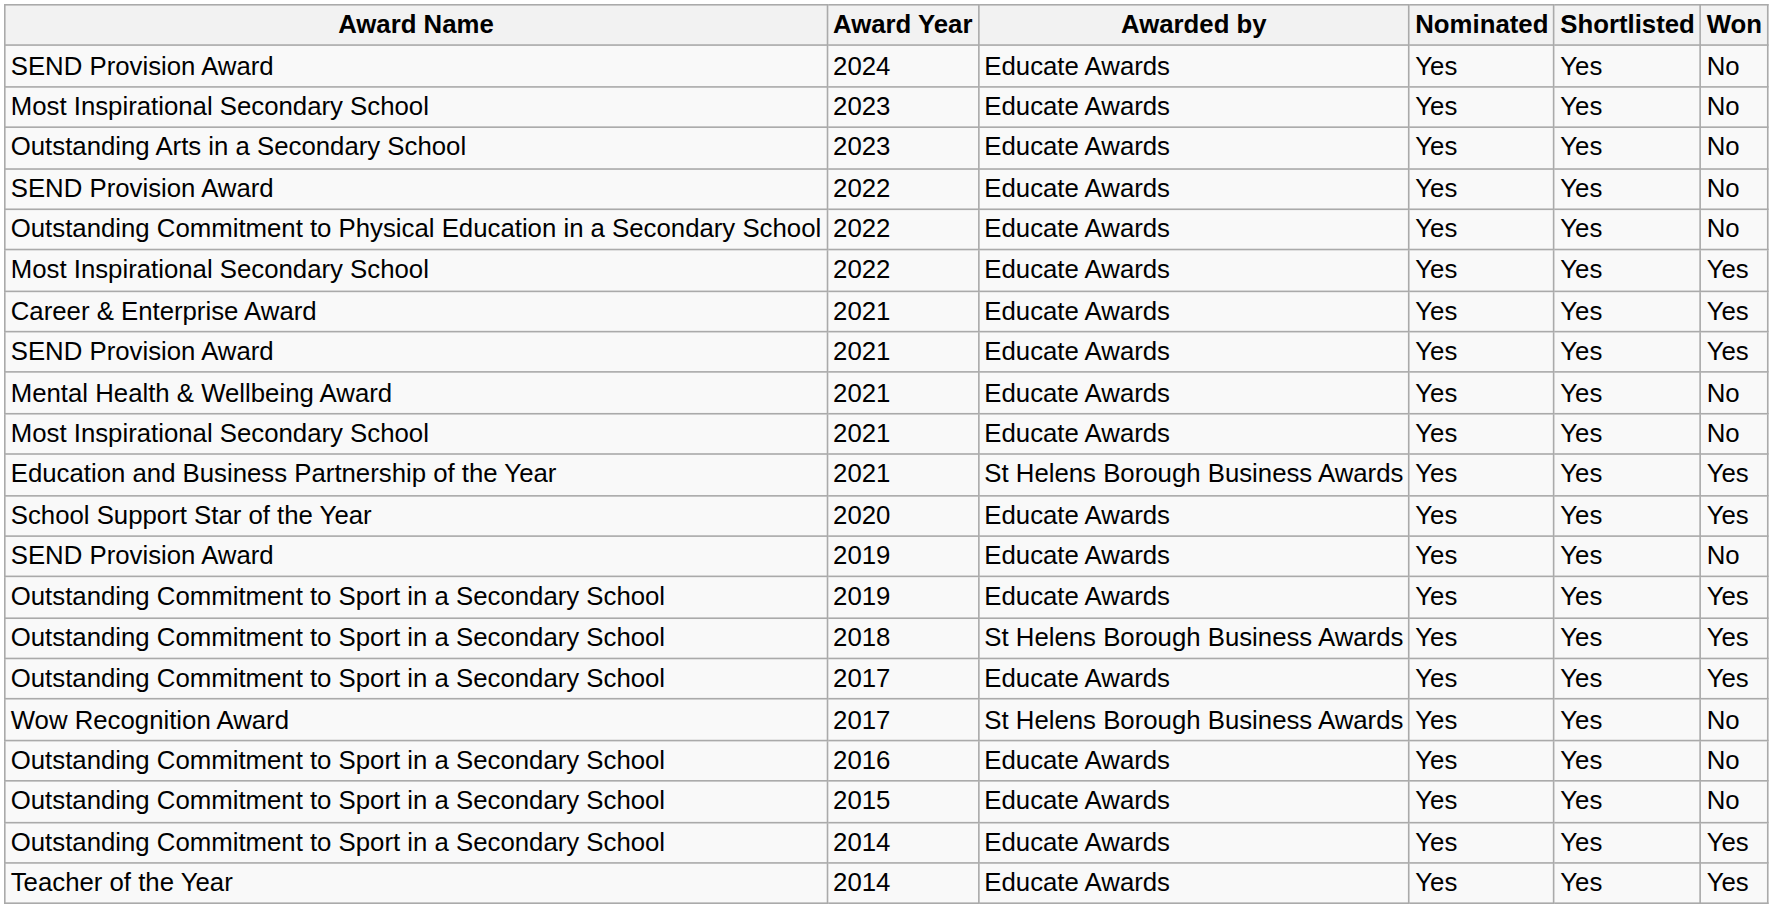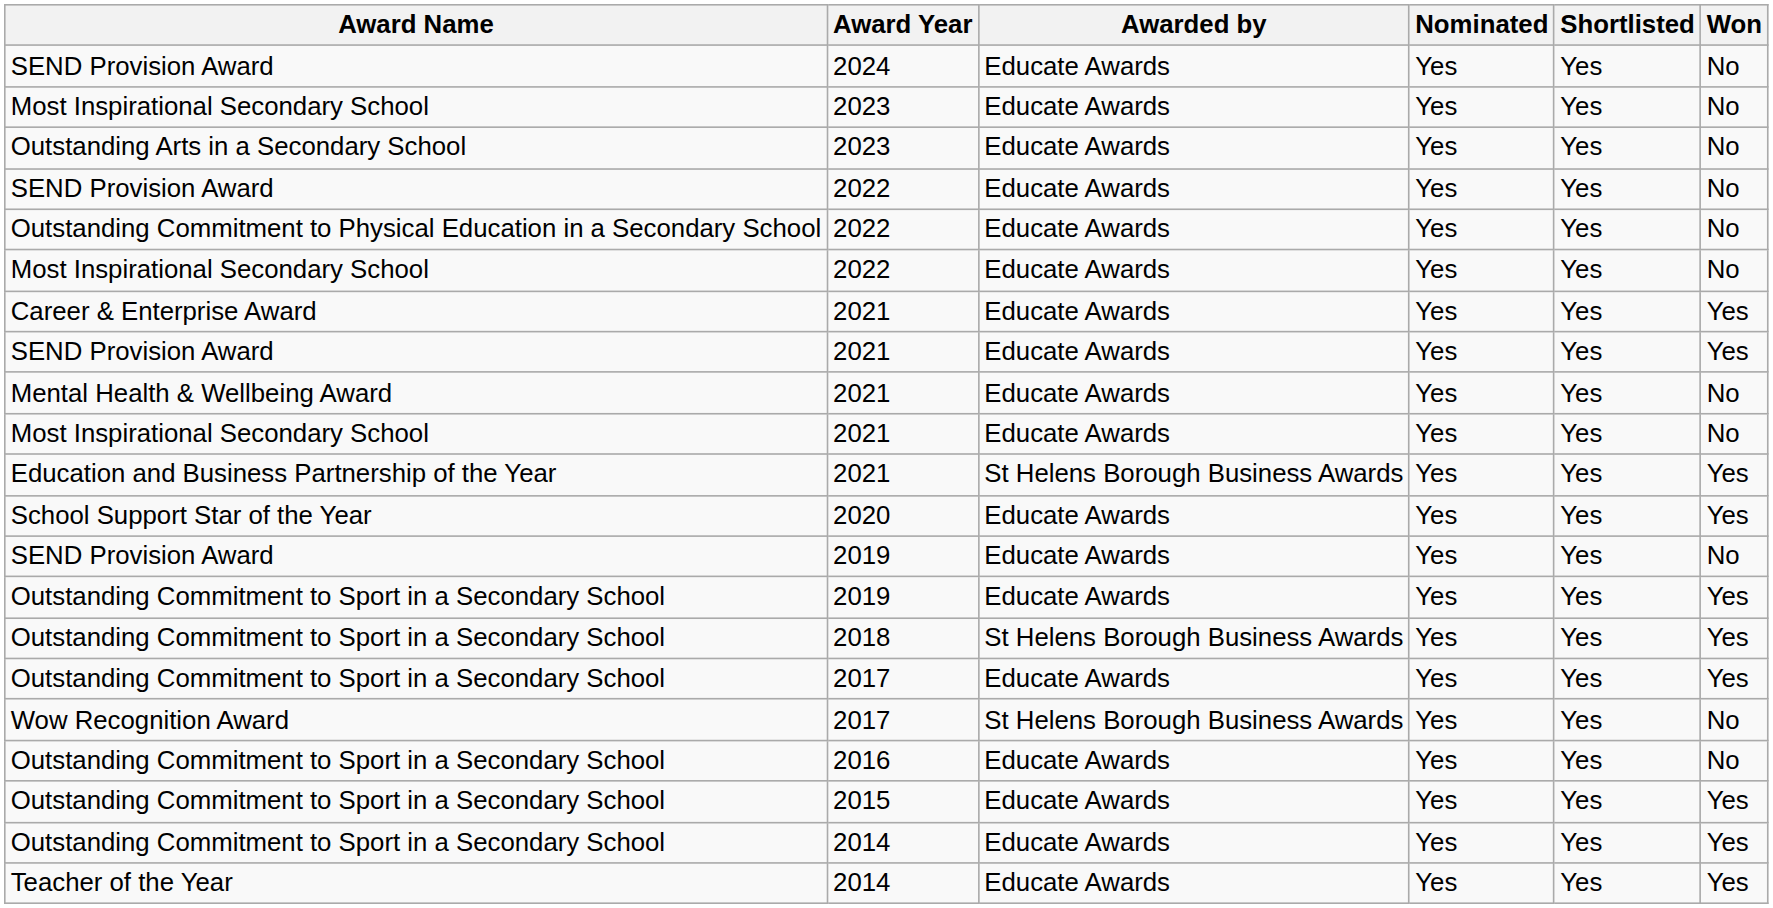Most Inspirational Secondary School / 2022 | Won: Yes -> No
Outstanding Commitment to Sport in a Secondary School / 2015 | Won: No -> Yes
